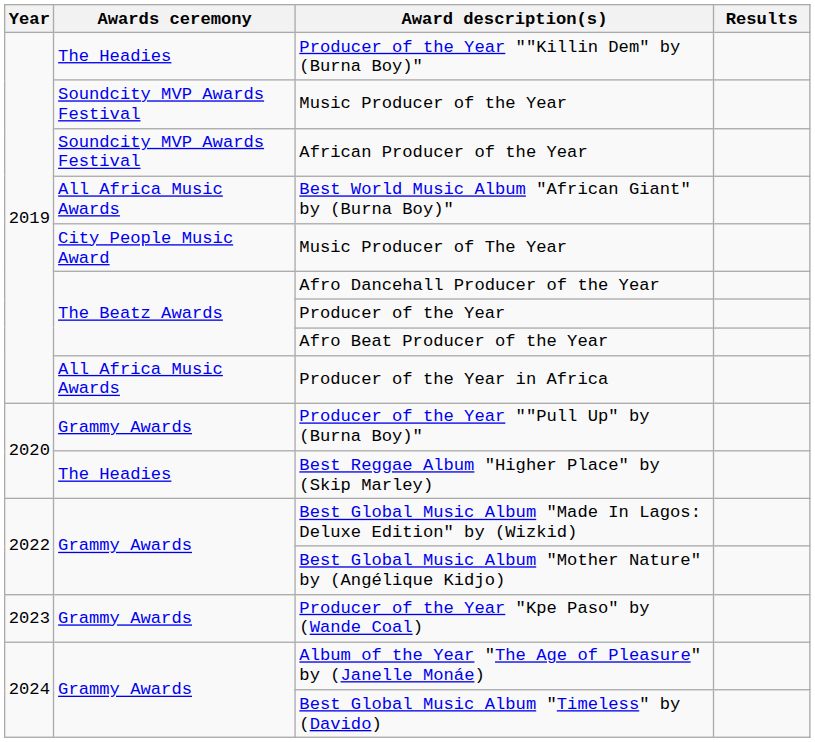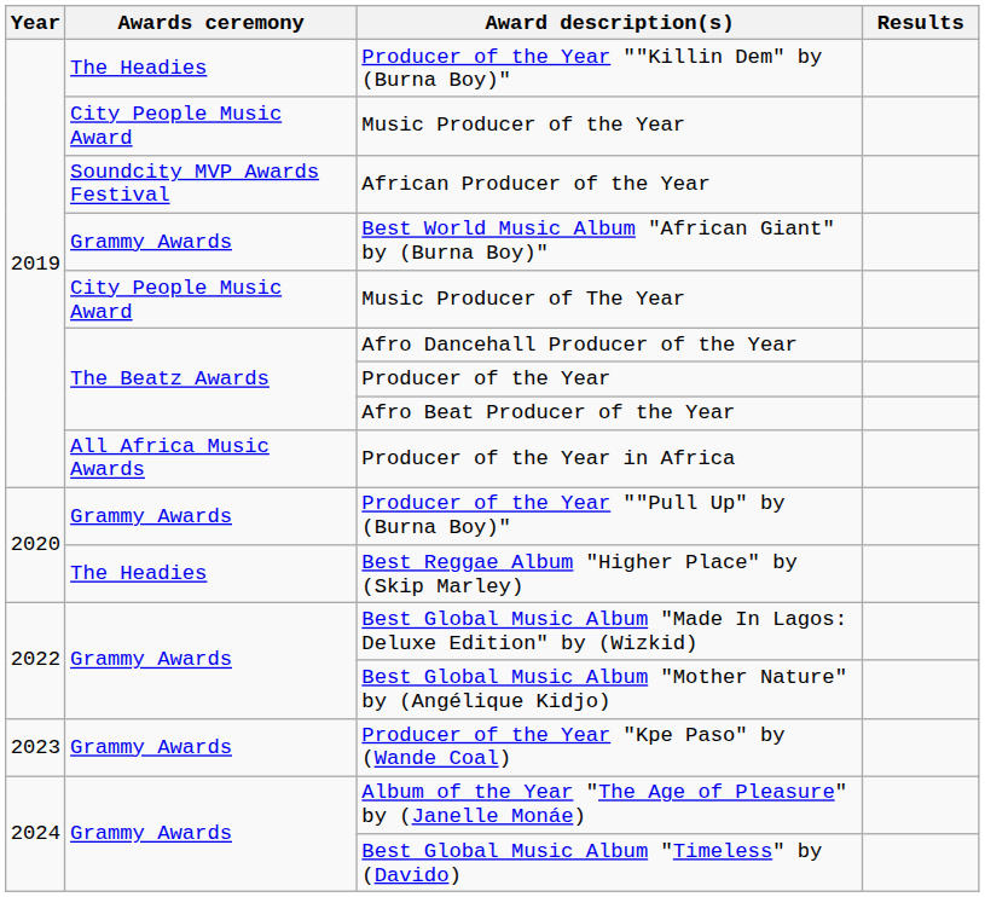Music Producer of the Year | Awards ceremony: Soundcity MVP Awards Festival -> City People Music Award
Best World Music Album "African Giant" by (Burna Boy)" | Awards ceremony: All Africa Music Awards -> Grammy Awards
